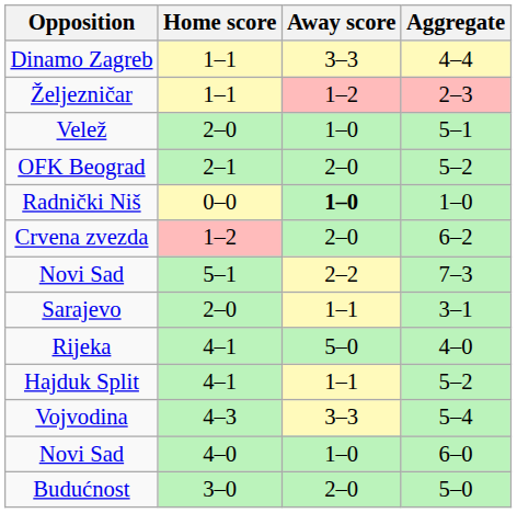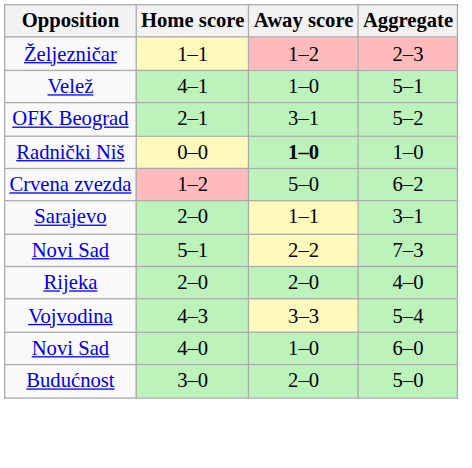- row: Dinamo Zagreb | 1–1 | 3–3 | 4–4
Velež | Home score: 2–0 -> 4–1
OFK Beograd | Away score: 2–0 -> 3–1
Crvena zvezda | Away score: 2–0 -> 5–0
rows swapped: Novi Sad / 7–3 <-> Sarajevo
Rijeka | Home score: 4–1 -> 2–0
Rijeka | Away score: 5–0 -> 2–0
- row: Hajduk Split | 4–1 | 1–1 | 5–2
